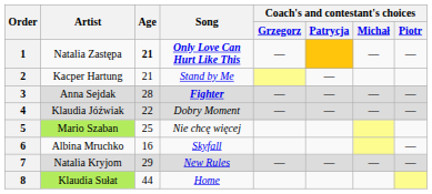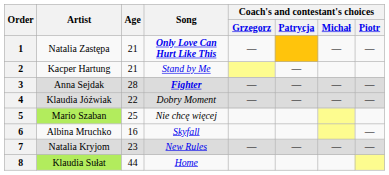1 | Age: bold -> normal
7 | Age: 29 -> 23
